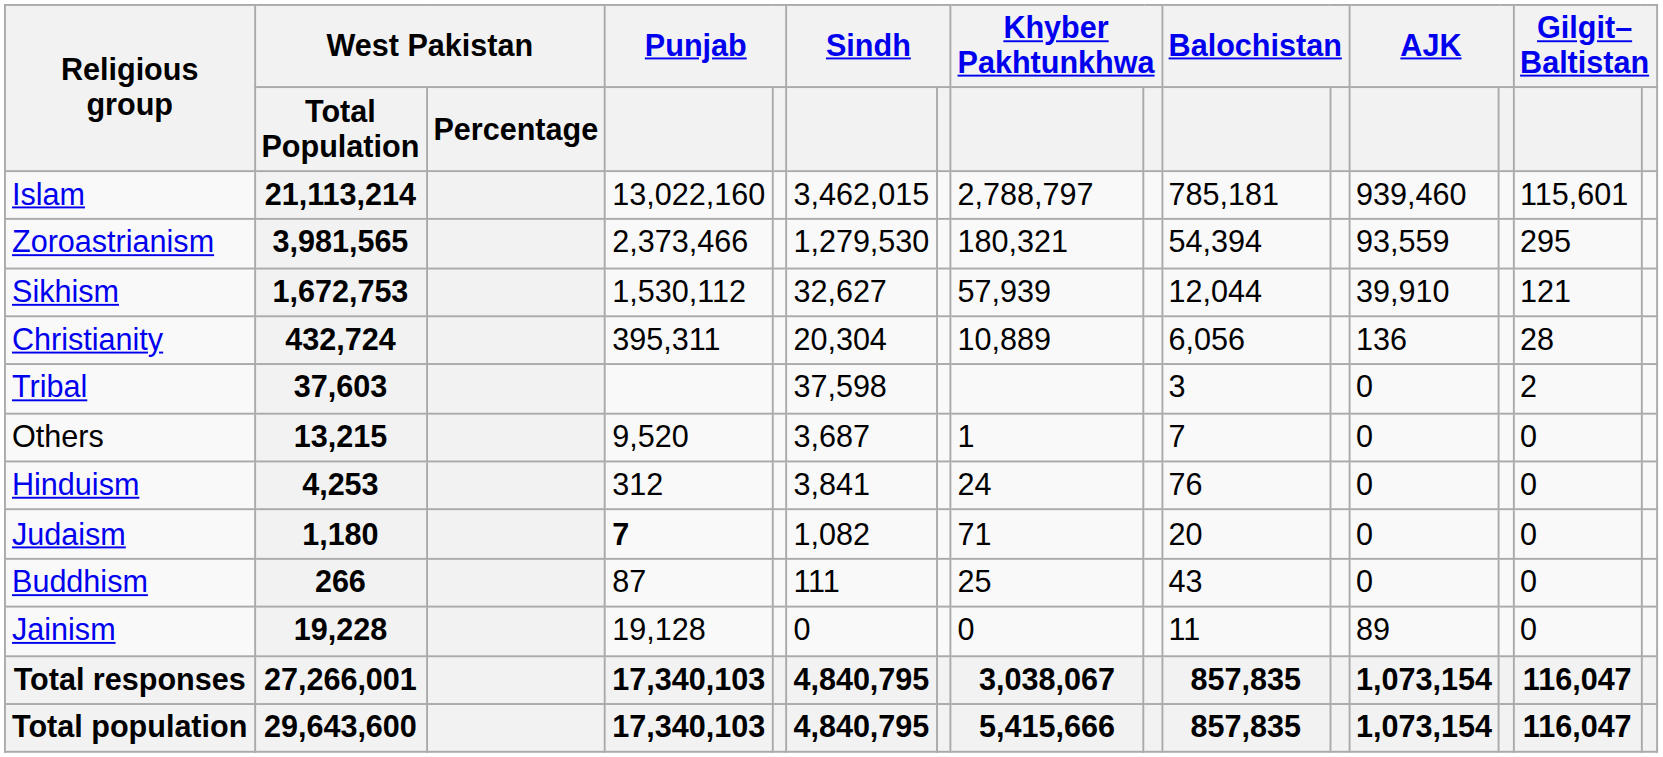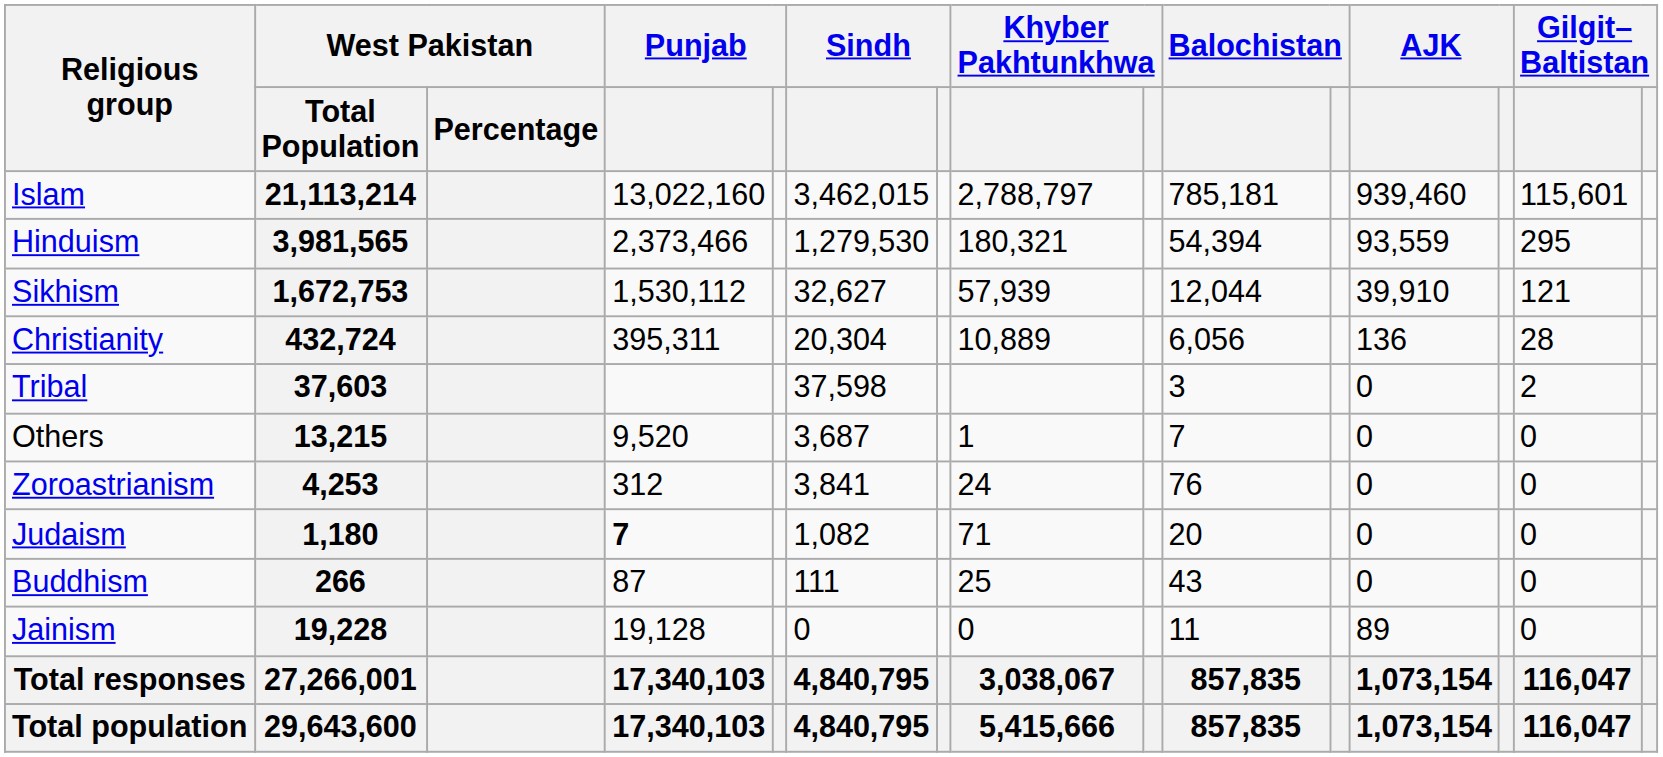3,981,565 | Religious group: Zoroastrianism -> Hinduism
4,253 | Religious group: Hinduism -> Zoroastrianism
